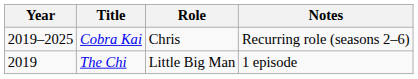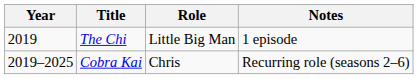rows swapped: The Chi <-> Cobra Kai
